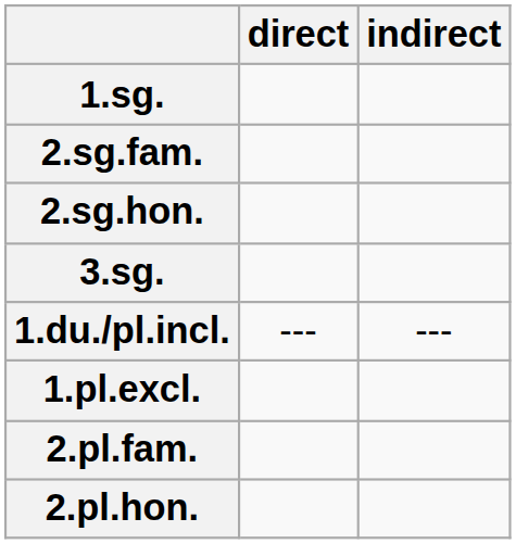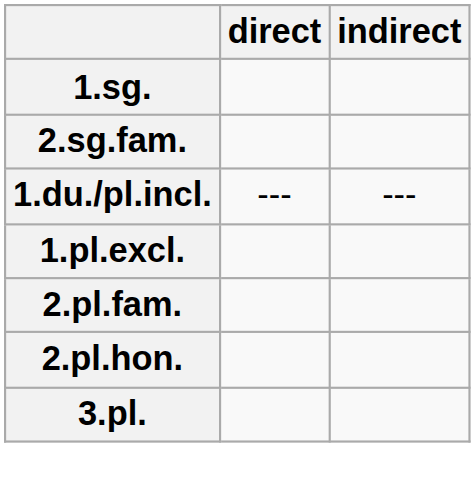- row: 2.sg.hon.
- row: 3.sg.
+ row: 3.pl.
